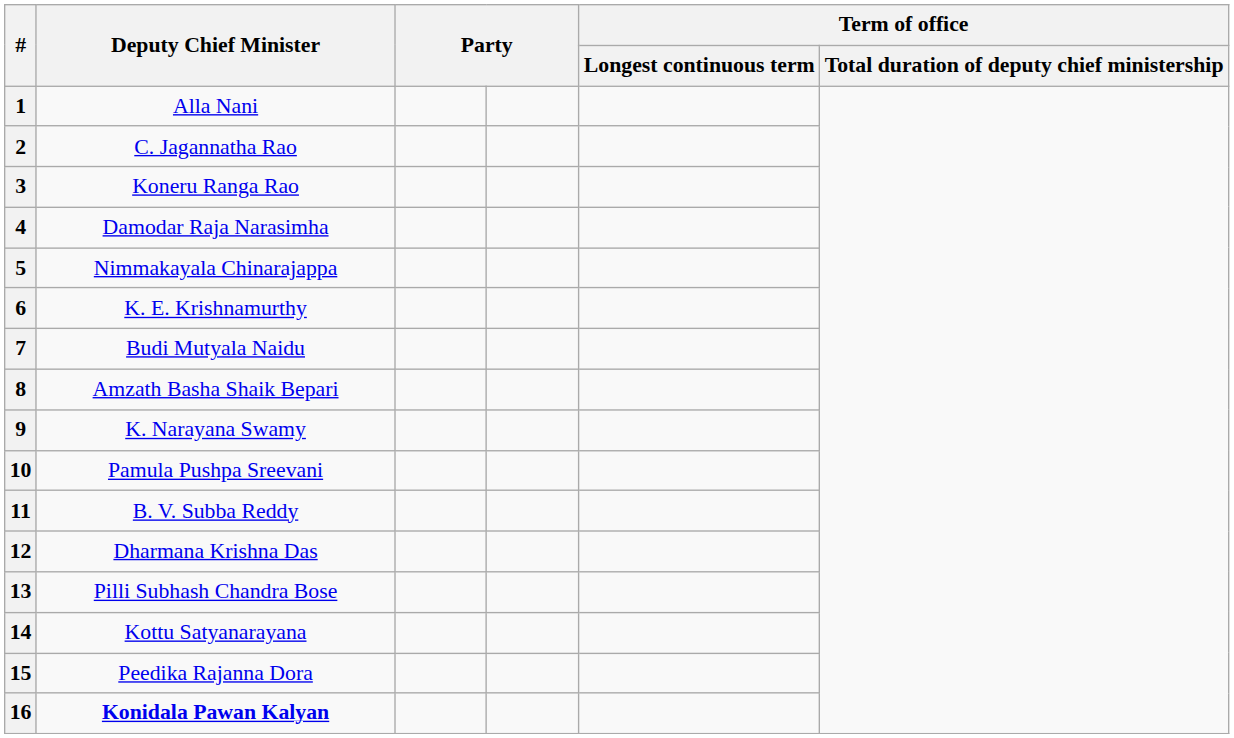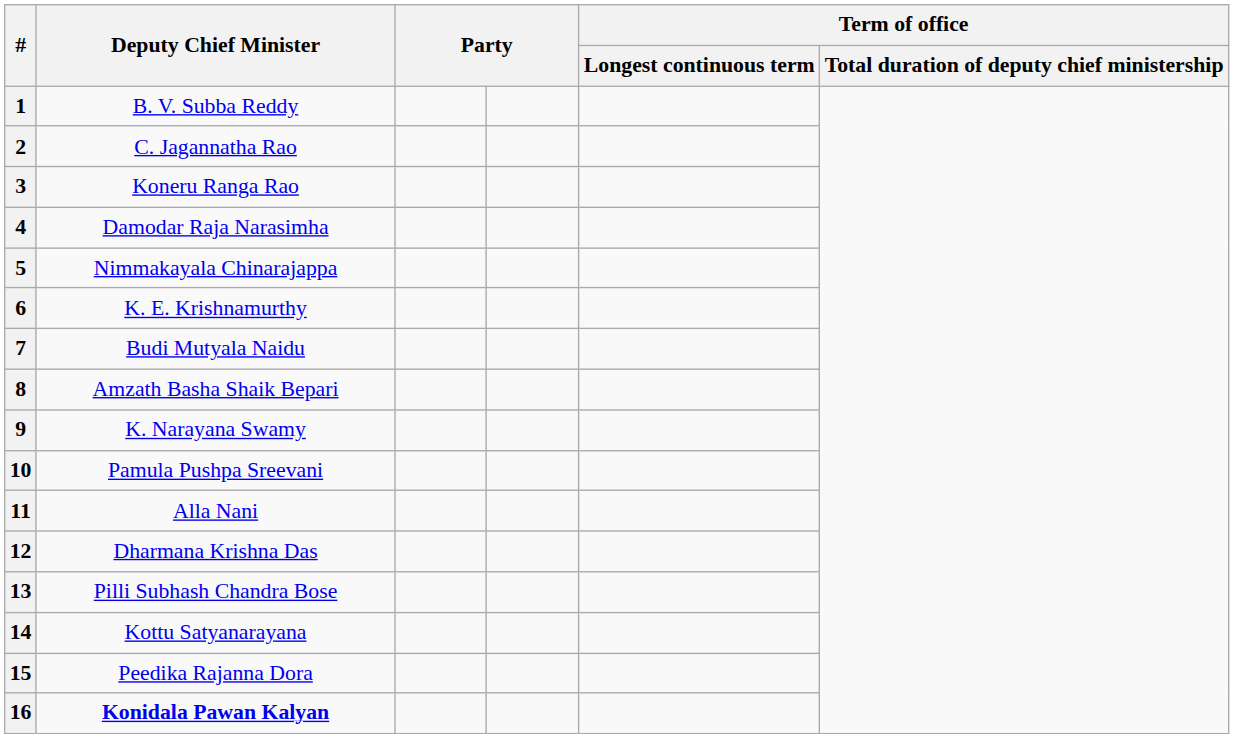1 | Deputy Chief Minister: Alla Nani -> B. V. Subba Reddy
11 | Deputy Chief Minister: B. V. Subba Reddy -> Alla Nani
